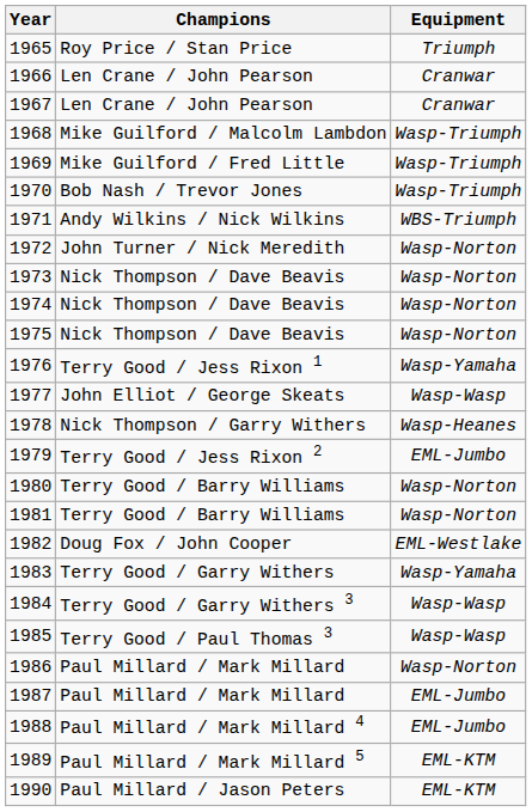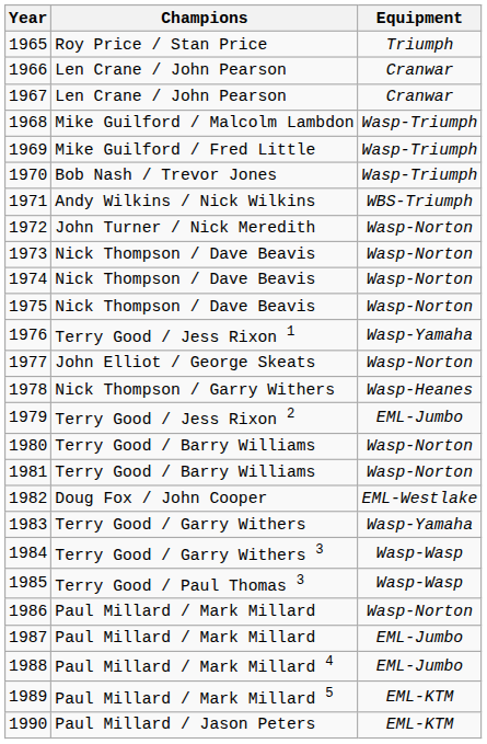1977 | Equipment: Wasp-Wasp -> Wasp-Norton
